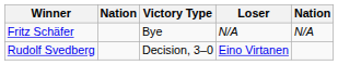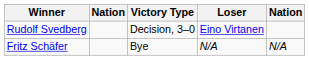rows swapped: Rudolf Svedberg <-> Fritz Schäfer
